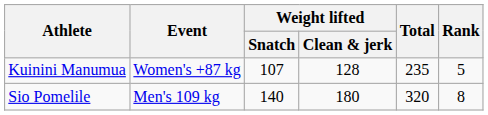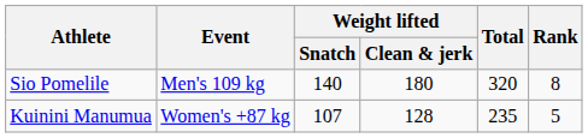rows swapped: Sio Pomelile <-> Kuinini Manumua
